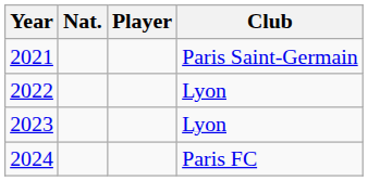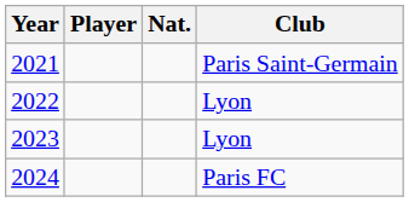columns swapped: Nat. <-> Player
